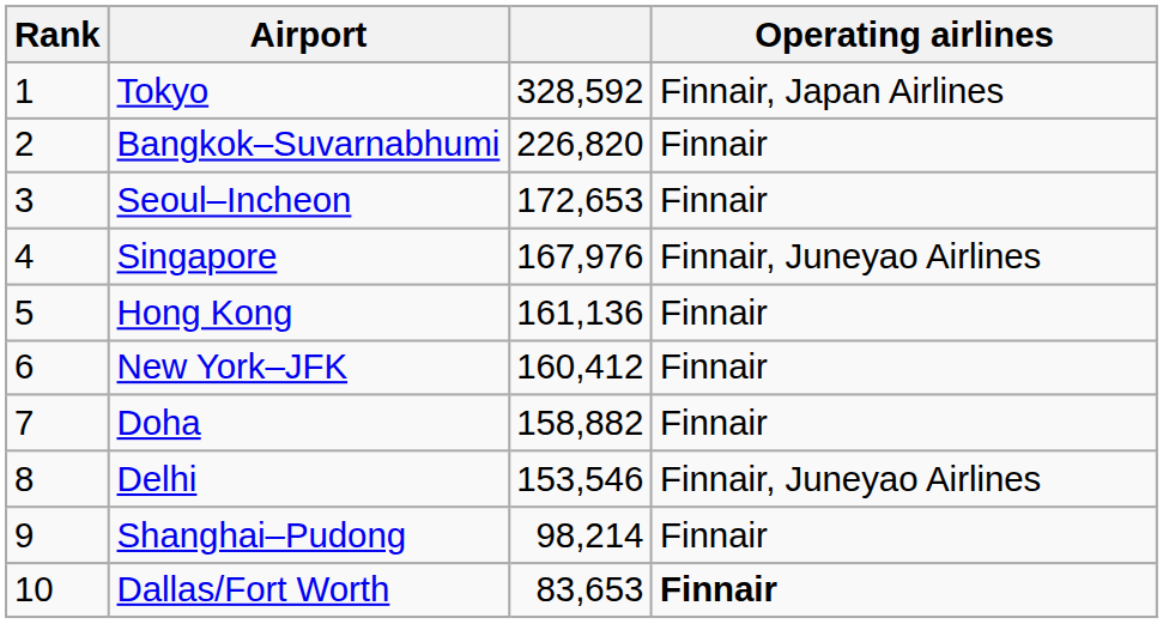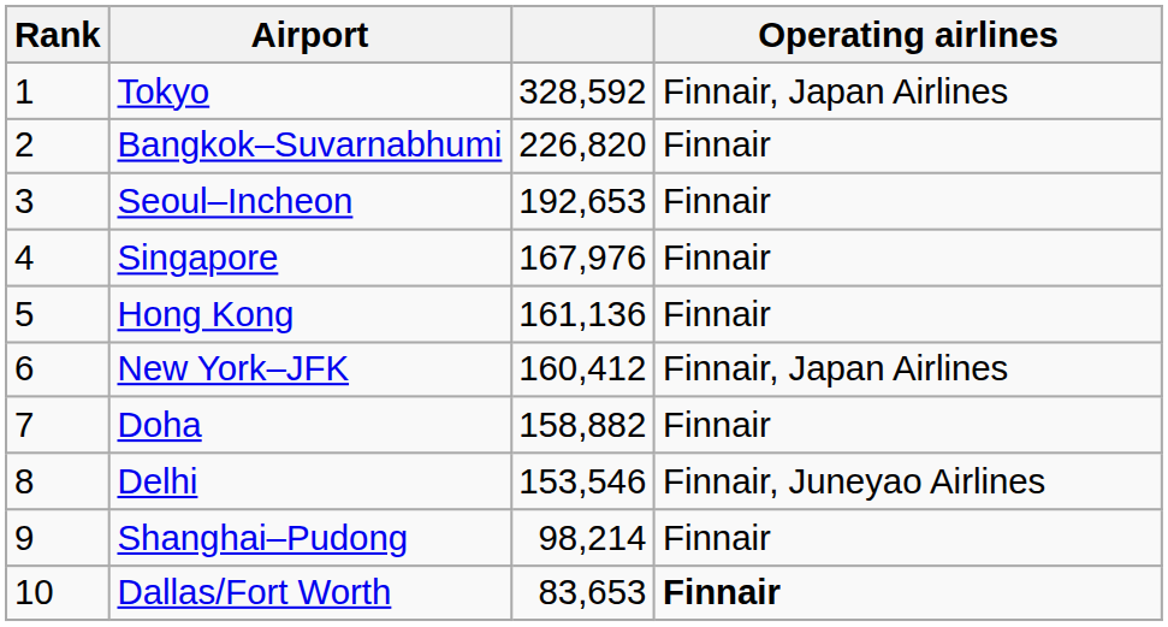Seoul–Incheon | column 3: 172,653 -> 192,653
Singapore | Operating airlines: Finnair, Juneyao Airlines -> Finnair
New York–JFK | Operating airlines: Finnair -> Finnair, Japan Airlines
